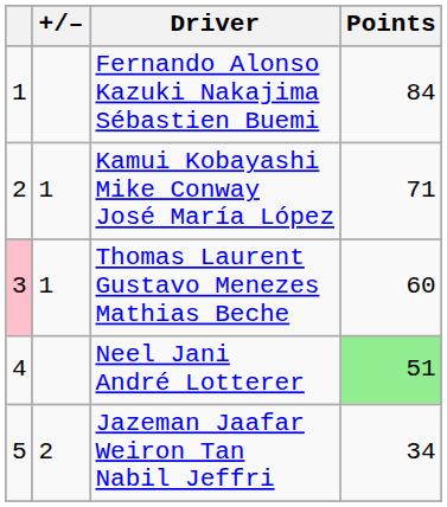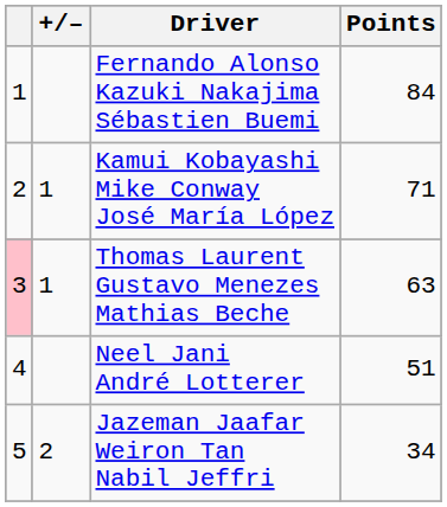Thomas Laurent Gustavo Menezes Mathias Beche | Points: 60 -> 63
Neel Jani André Lotterer | Points: lightgreen background -> no background
